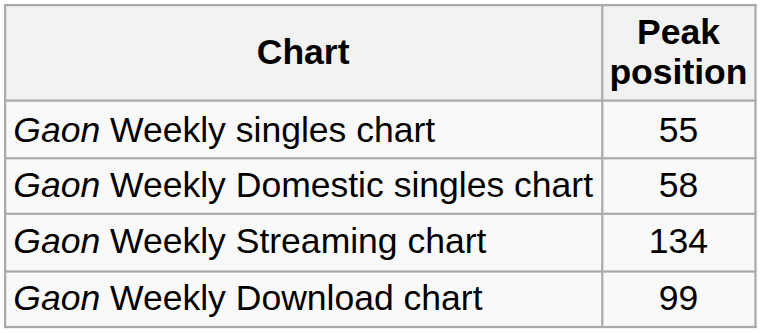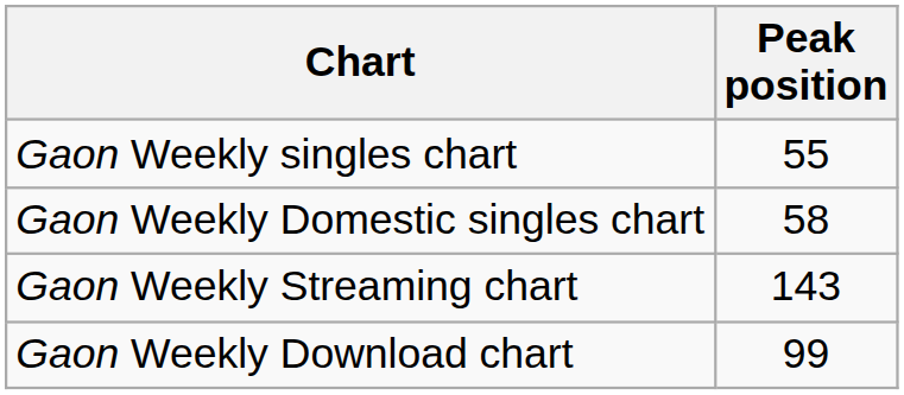Gaon Weekly Streaming chart | Peak position: 134 -> 143
